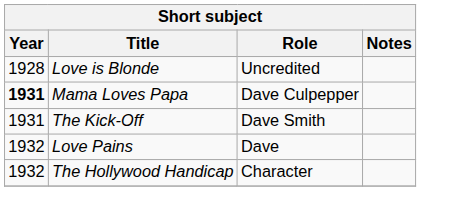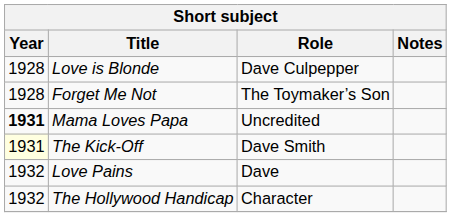Love is Blonde | Role: Uncredited -> Dave Culpepper
+ row: 1928 | Forget Me Not | The Toymaker’s Son
Mama Loves Papa | Role: Dave Culpepper -> Uncredited
The Kick-Off | Year: no background -> lightyellow background
